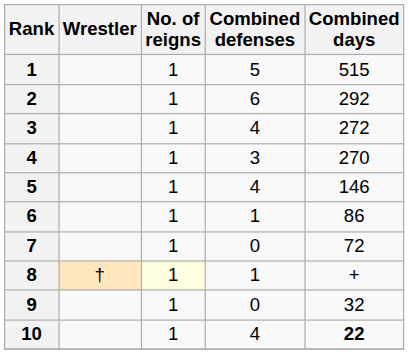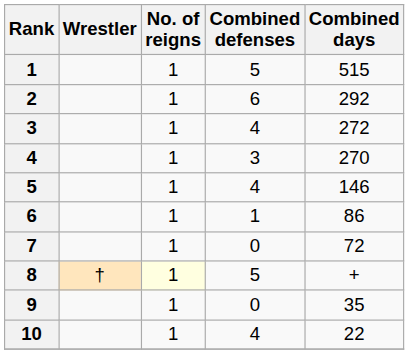8 | Combined defenses: 1 -> 5
9 | Combined days: 32 -> 35
10 | Combined days: bold -> normal
